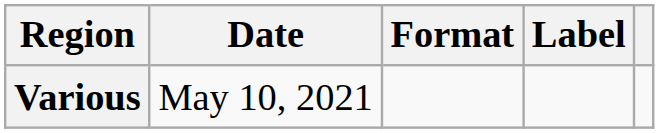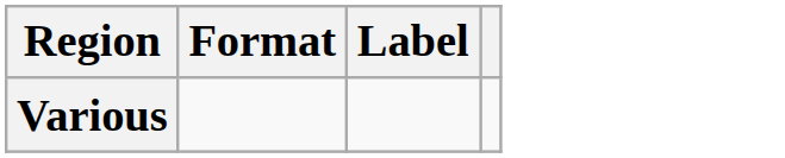- column: Date | May 10, 2021
